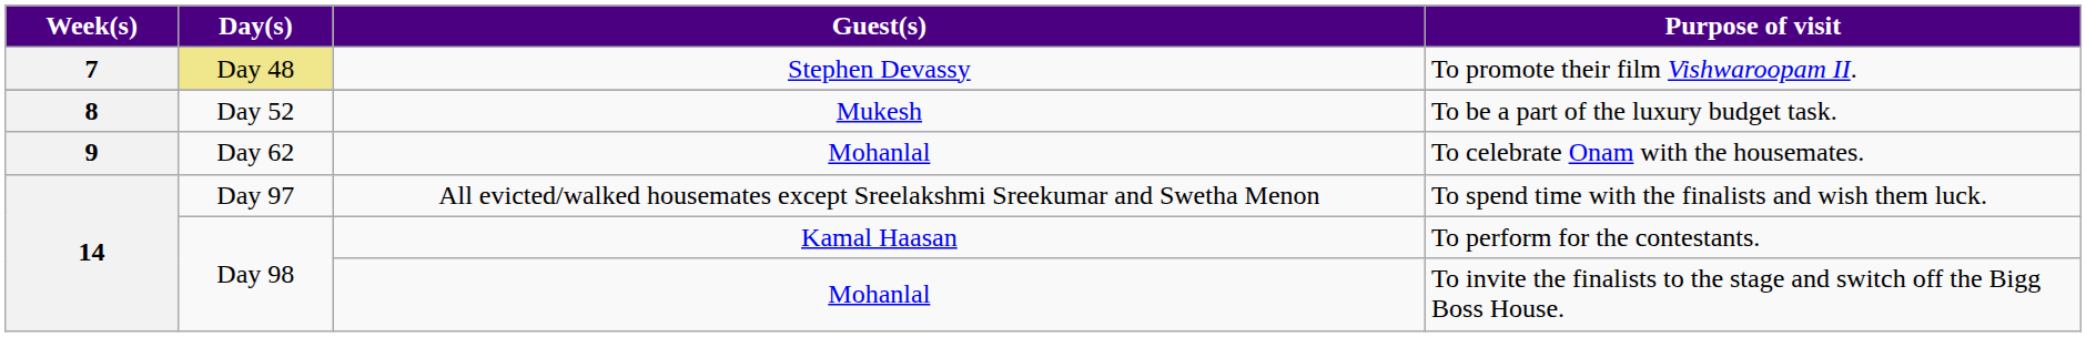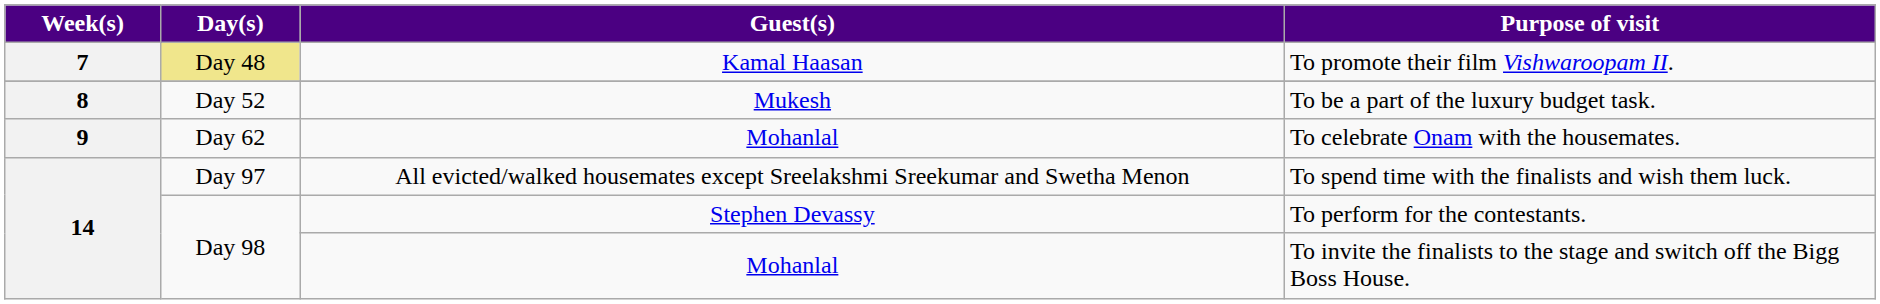To promote their film Vishwaroopam II. | Guest(s): Stephen Devassy -> Kamal Haasan
To perform for the contestants. | Guest(s): Kamal Haasan -> Stephen Devassy
